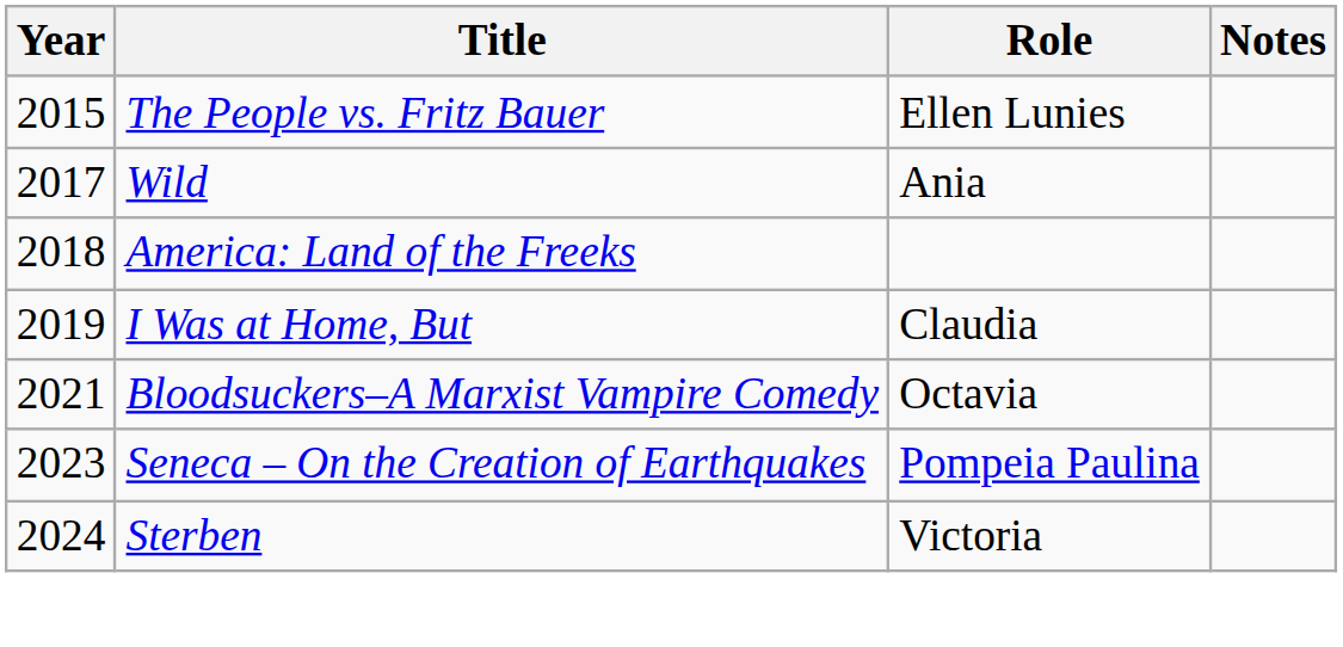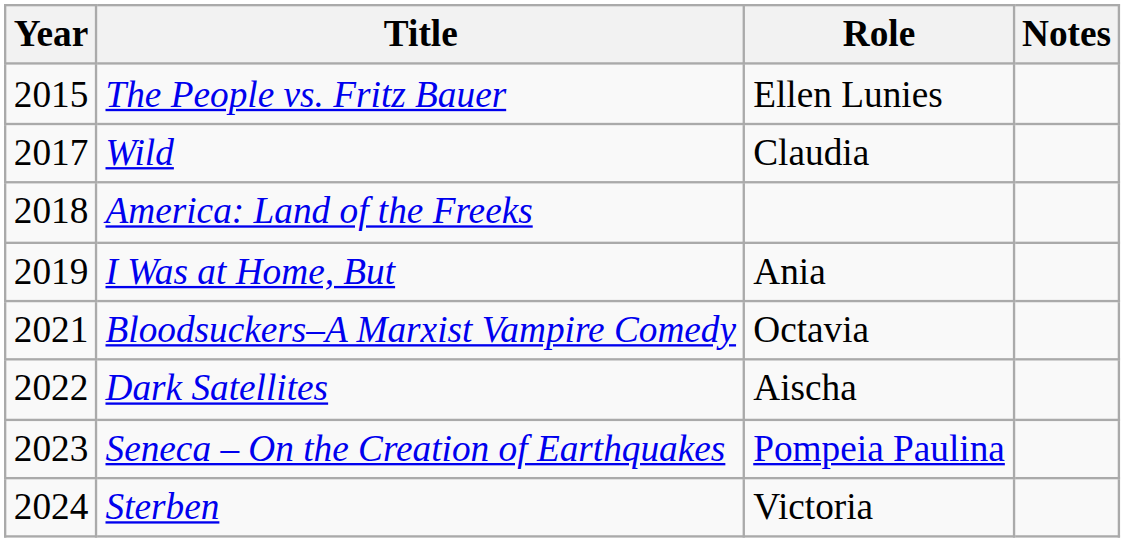Wild | Role: Ania -> Claudia
I Was at Home, But | Role: Claudia -> Ania
+ row: 2022 | Dark Satellites | Aischa
